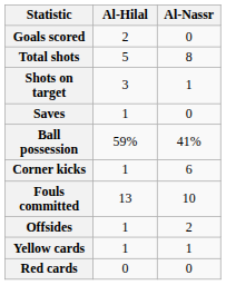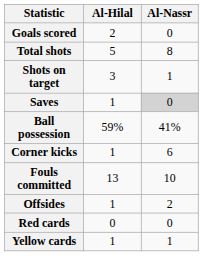Saves | Al-Nassr: no background -> lightgrey background
rows swapped: Yellow cards <-> Red cards
